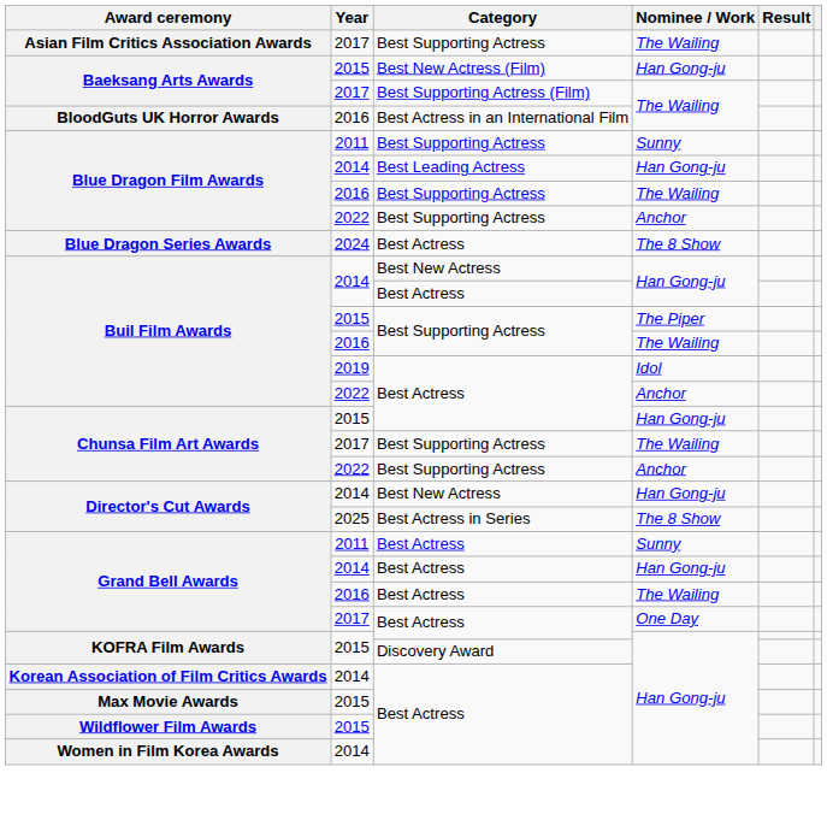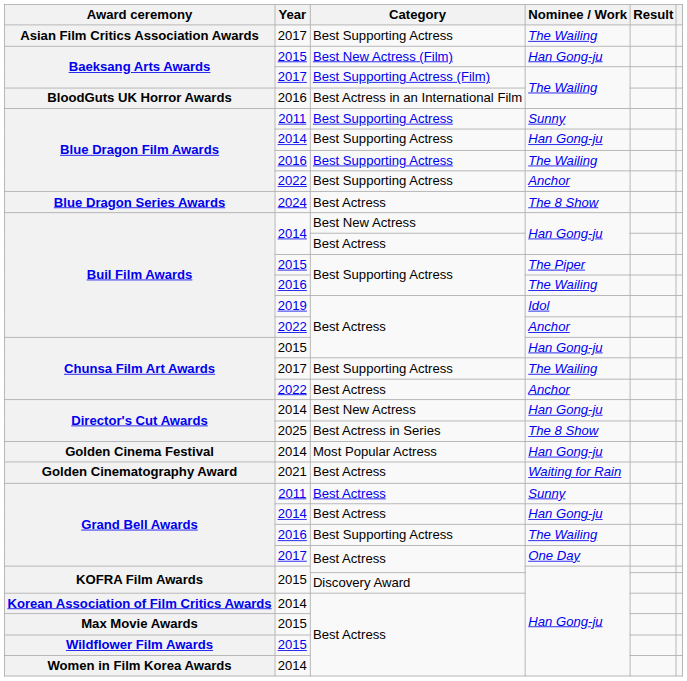Blue Dragon Film Awards / 2014 | Category: Best Leading Actress -> Best Supporting Actress
Chunsa Film Art Awards / 2022 | Category: Best Supporting Actress -> Best Actress
+ row: Golden Cinema Festival | 2014 | Most Popular Actress | Han Gong-ju
+ row: Golden Cinematography Award | 2021 | Best Actress | Waiting for Rain
Grand Bell Awards / 2016 | Category: Best Actress -> Best Supporting Actress
